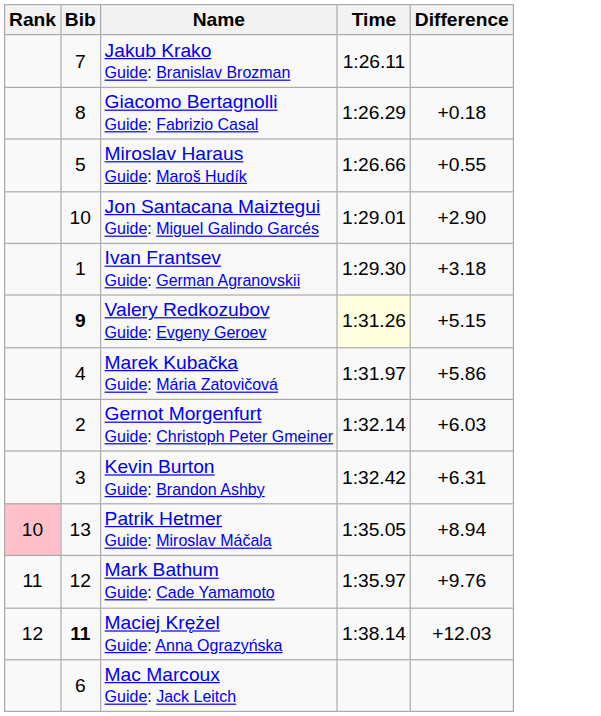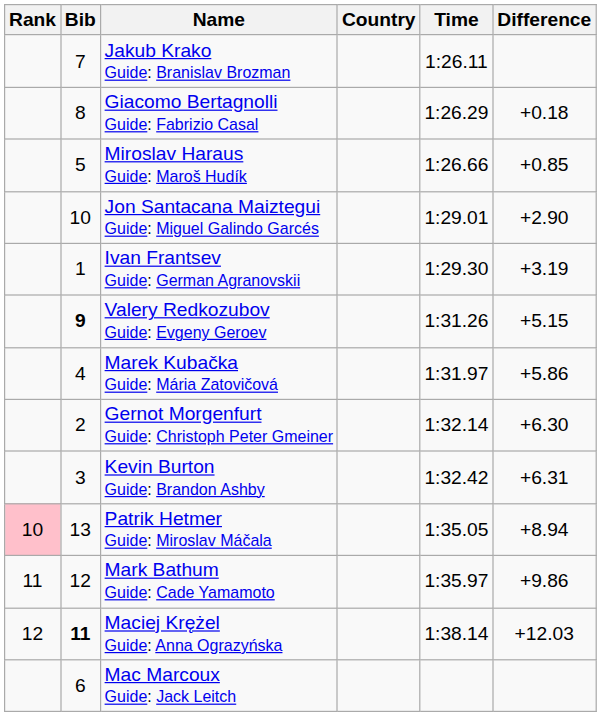+ column: Country
Miroslav Haraus Guide: Maroš Hudík | Difference: +0.55 -> +0.85
Ivan Frantsev Guide: German Agranovskii | Difference: +3.18 -> +3.19
Valery Redkozubov Guide: Evgeny Geroev | Time: lightyellow background -> no background
Gernot Morgenfurt Guide: Christoph Peter Gmeiner | Difference: +6.03 -> +6.30
Mark Bathum Guide: Cade Yamamoto | Difference: +9.76 -> +9.86
